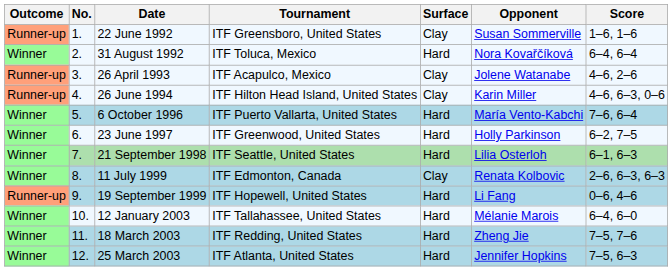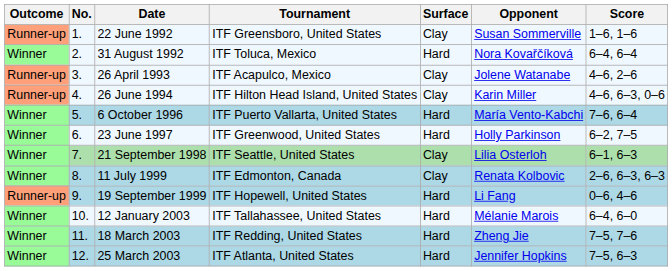21 September 1998 | Surface: Hard -> Clay
